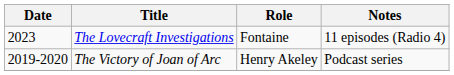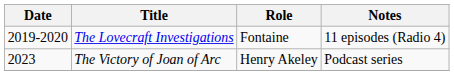The Lovecraft Investigations | Date: 2023 -> 2019-2020
The Victory of Joan of Arc | Date: 2019-2020 -> 2023
